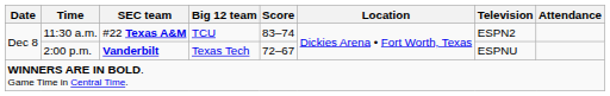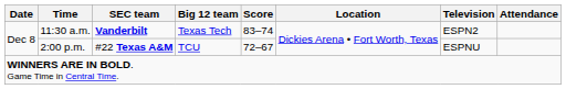11:30 a.m. | SEC team: #22 Texas A&M -> Vanderbilt
11:30 a.m. | Big 12 team: TCU -> Texas Tech
2:00 p.m. | SEC team: Vanderbilt -> #22 Texas A&M
2:00 p.m. | Big 12 team: Texas Tech -> TCU
